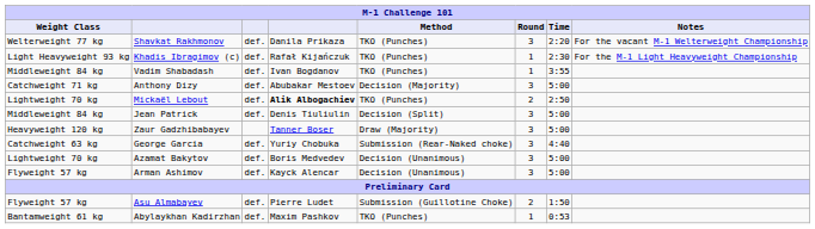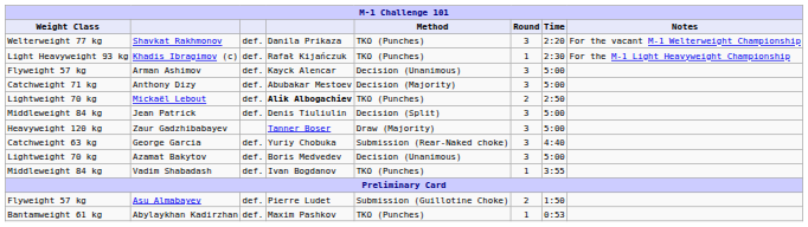rows swapped: Arman Ashimov <-> Vadim Shabadash
